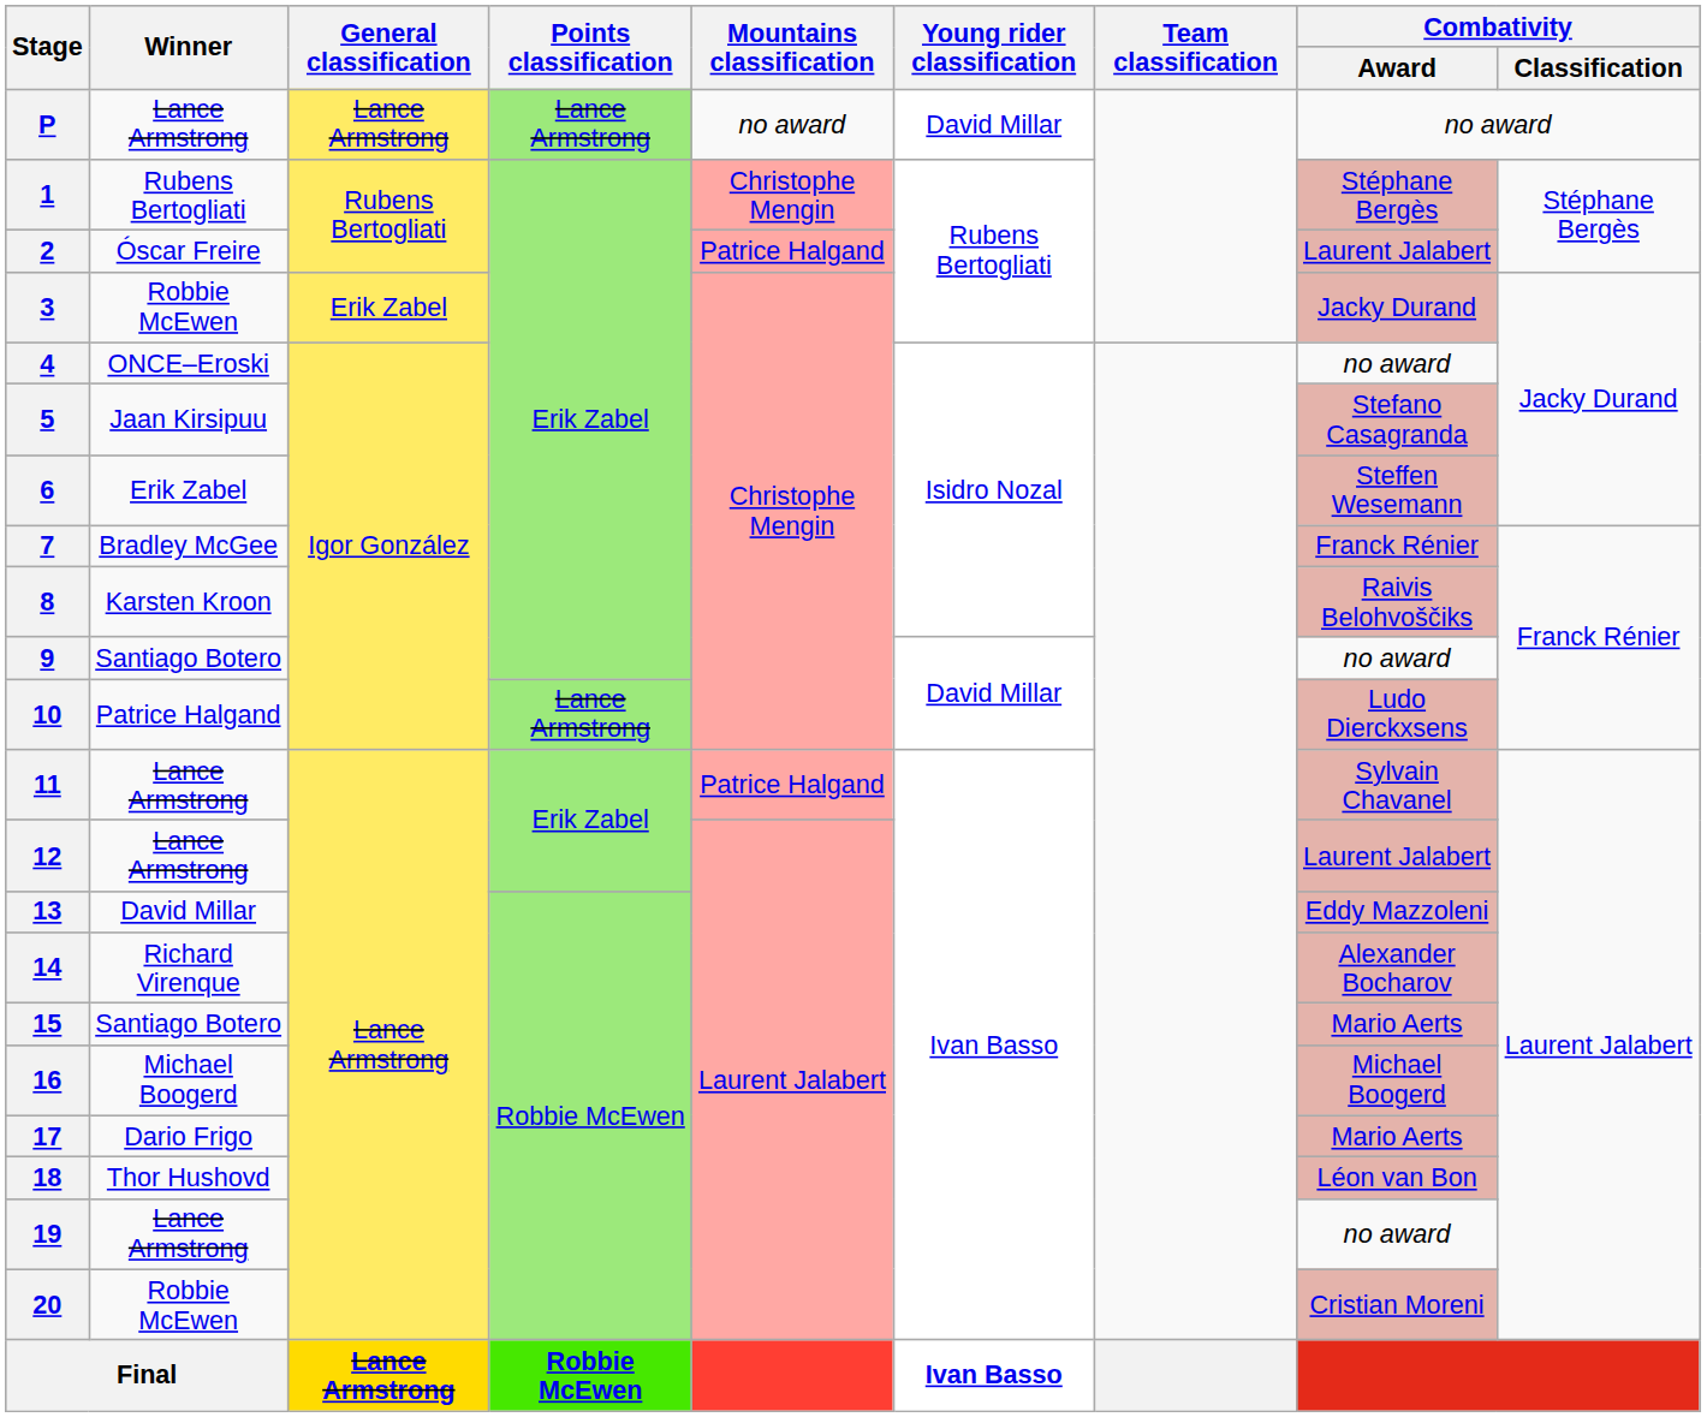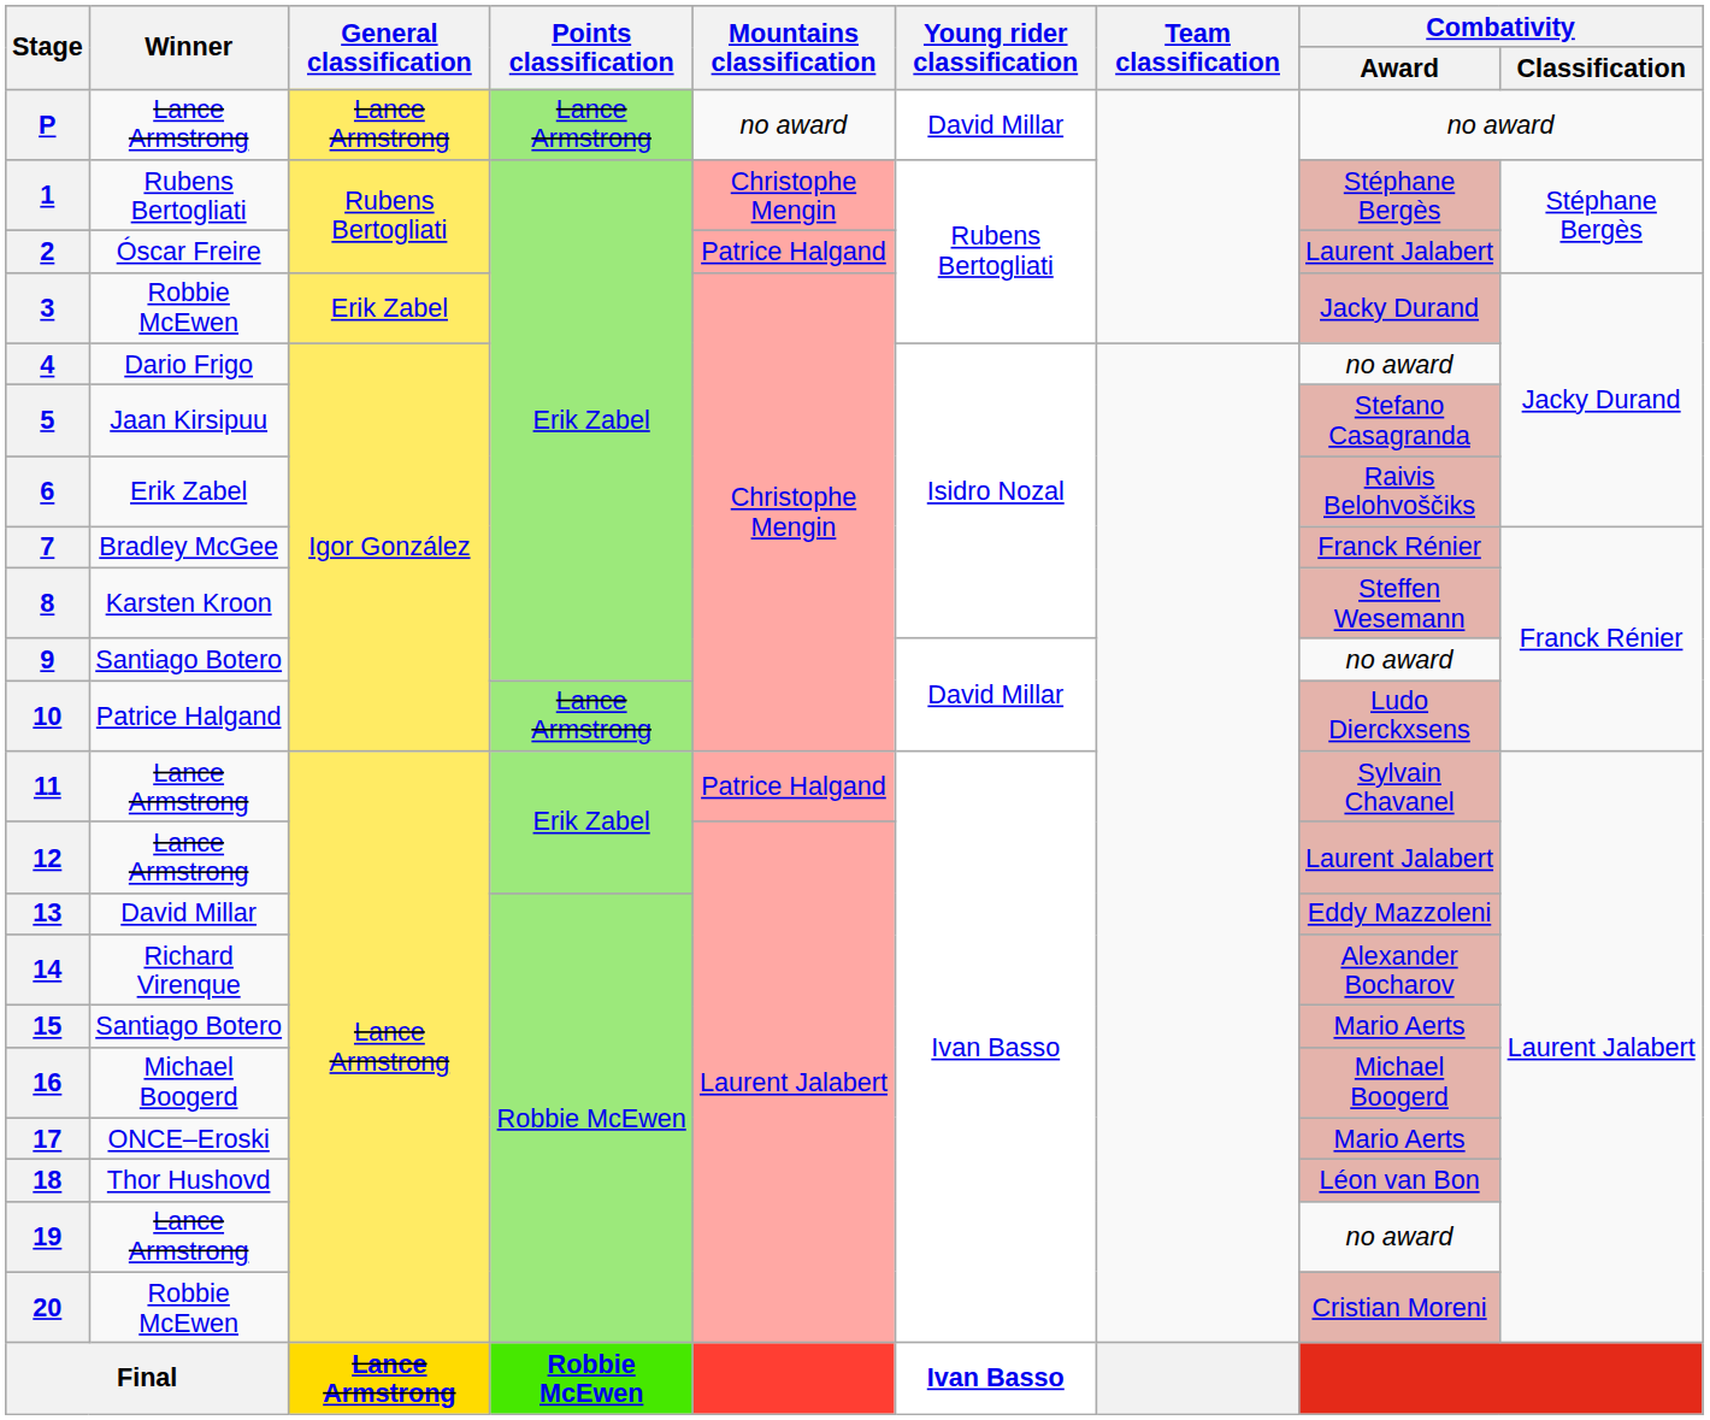4 | Winner: ONCE–Eroski -> Dario Frigo
6 | Combativity / Award: Steffen Wesemann -> Raivis Belohvoščiks
8 | Combativity / Award: Raivis Belohvoščiks -> Steffen Wesemann
17 | Winner: Dario Frigo -> ONCE–Eroski
